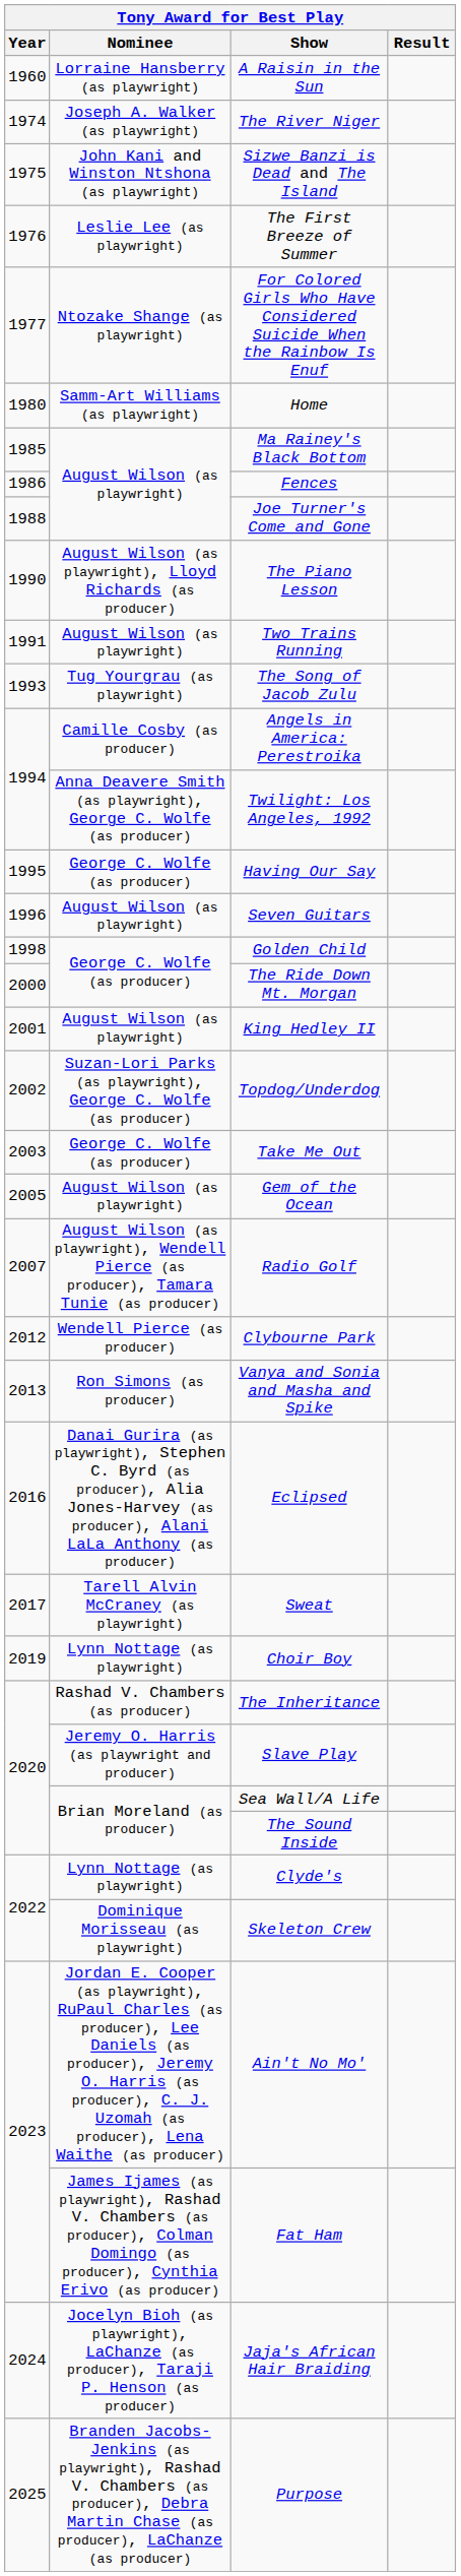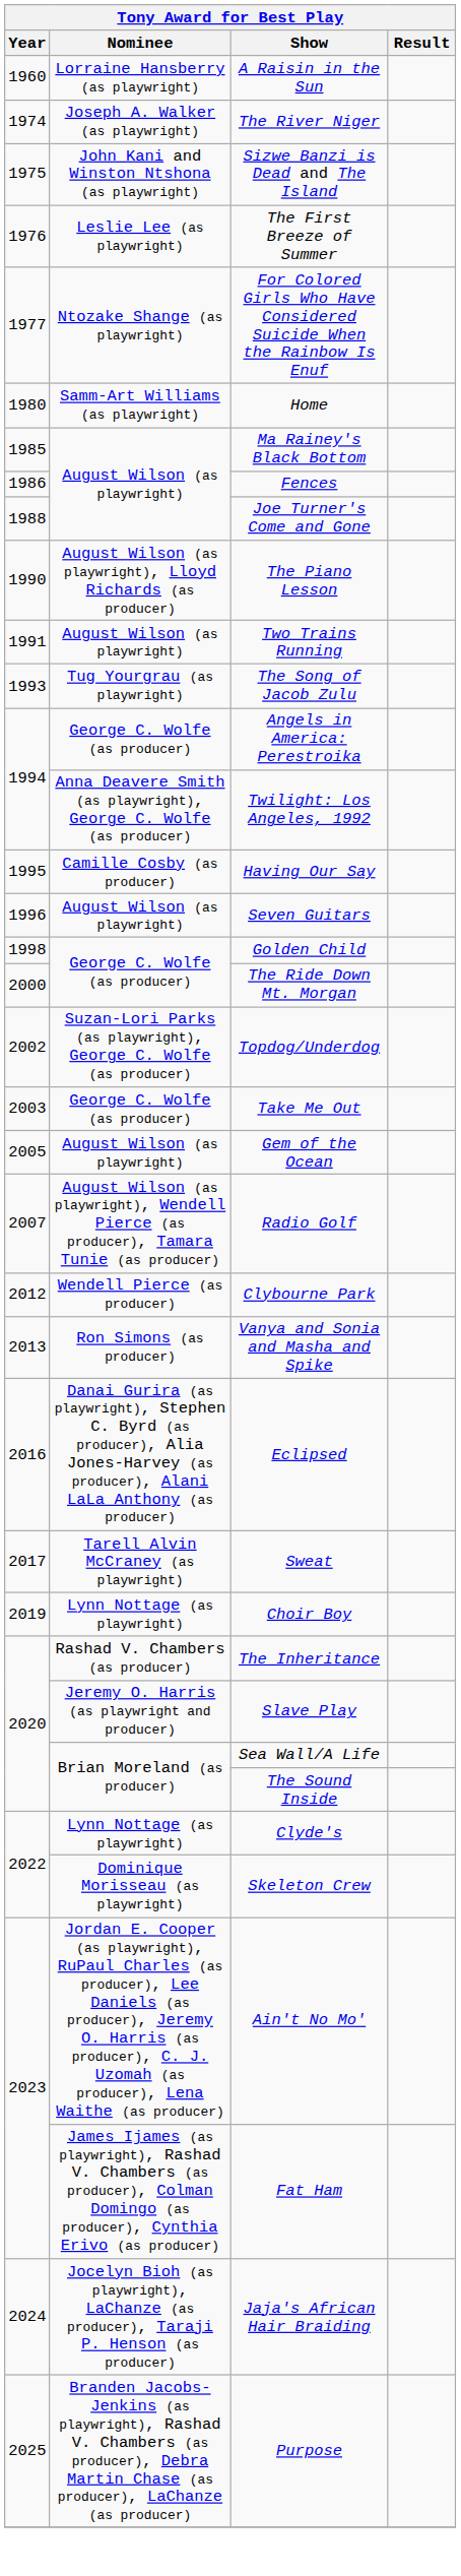Angels in America: Perestroika | Nominee: Camille Cosby (as producer) -> George C. Wolfe (as producer)
Having Our Say | Nominee: George C. Wolfe (as producer) -> Camille Cosby (as producer)
- row: 2001 | August Wilson (as playwright) | King Hedley II
